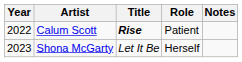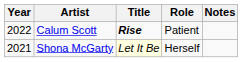Shona McGarty | Year: 2023 -> 2021
Shona McGarty | Title: no background -> lightyellow background
